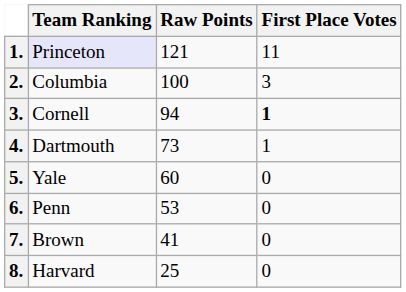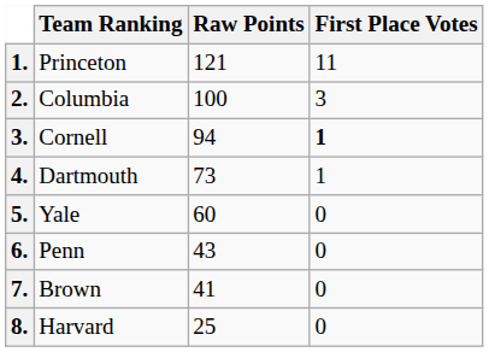1. | Team Ranking: lavender background -> no background
6. | Raw Points: 53 -> 43
